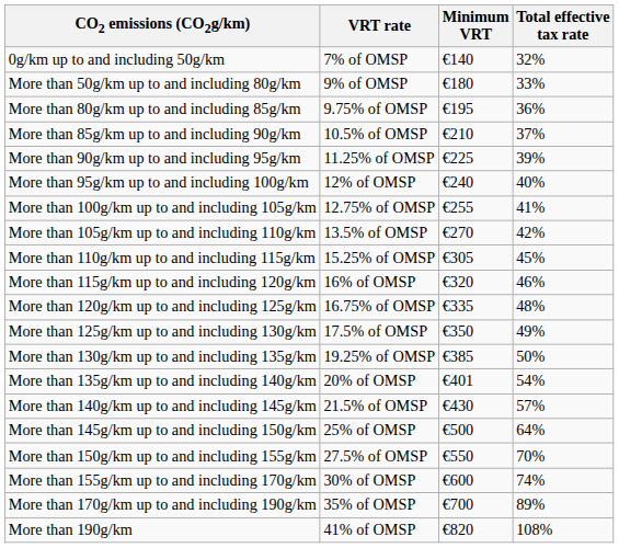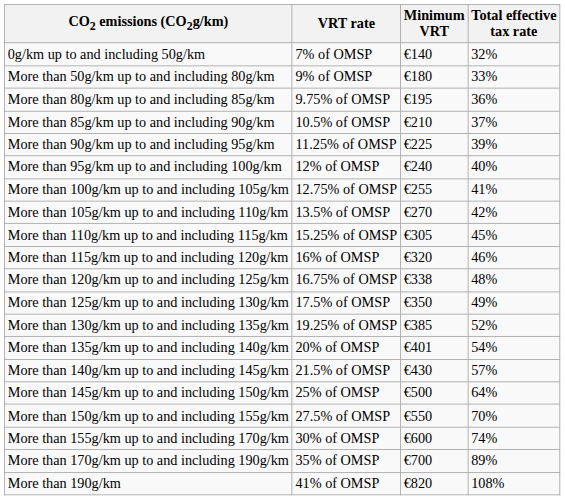More than 120g/km up to and including 125g/km | Minimum VRT: €335 -> €338
More than 130g/km up to and including 135g/km | Total effective tax rate: 50% -> 52%
